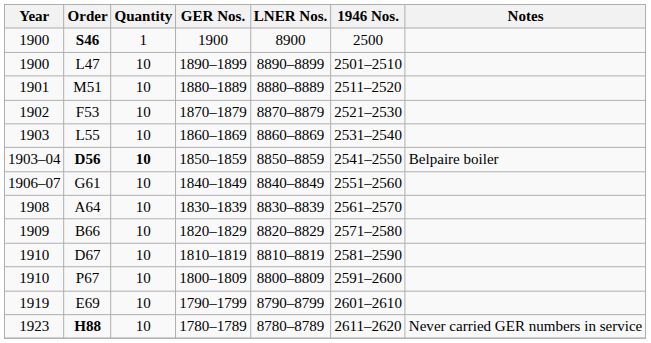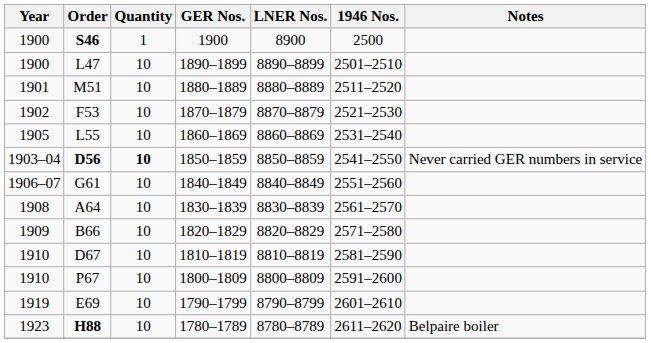L55 | Year: 1903 -> 1905
D56 | Notes: Belpaire boiler -> Never carried GER numbers in service
H88 | Notes: Never carried GER numbers in service -> Belpaire boiler
